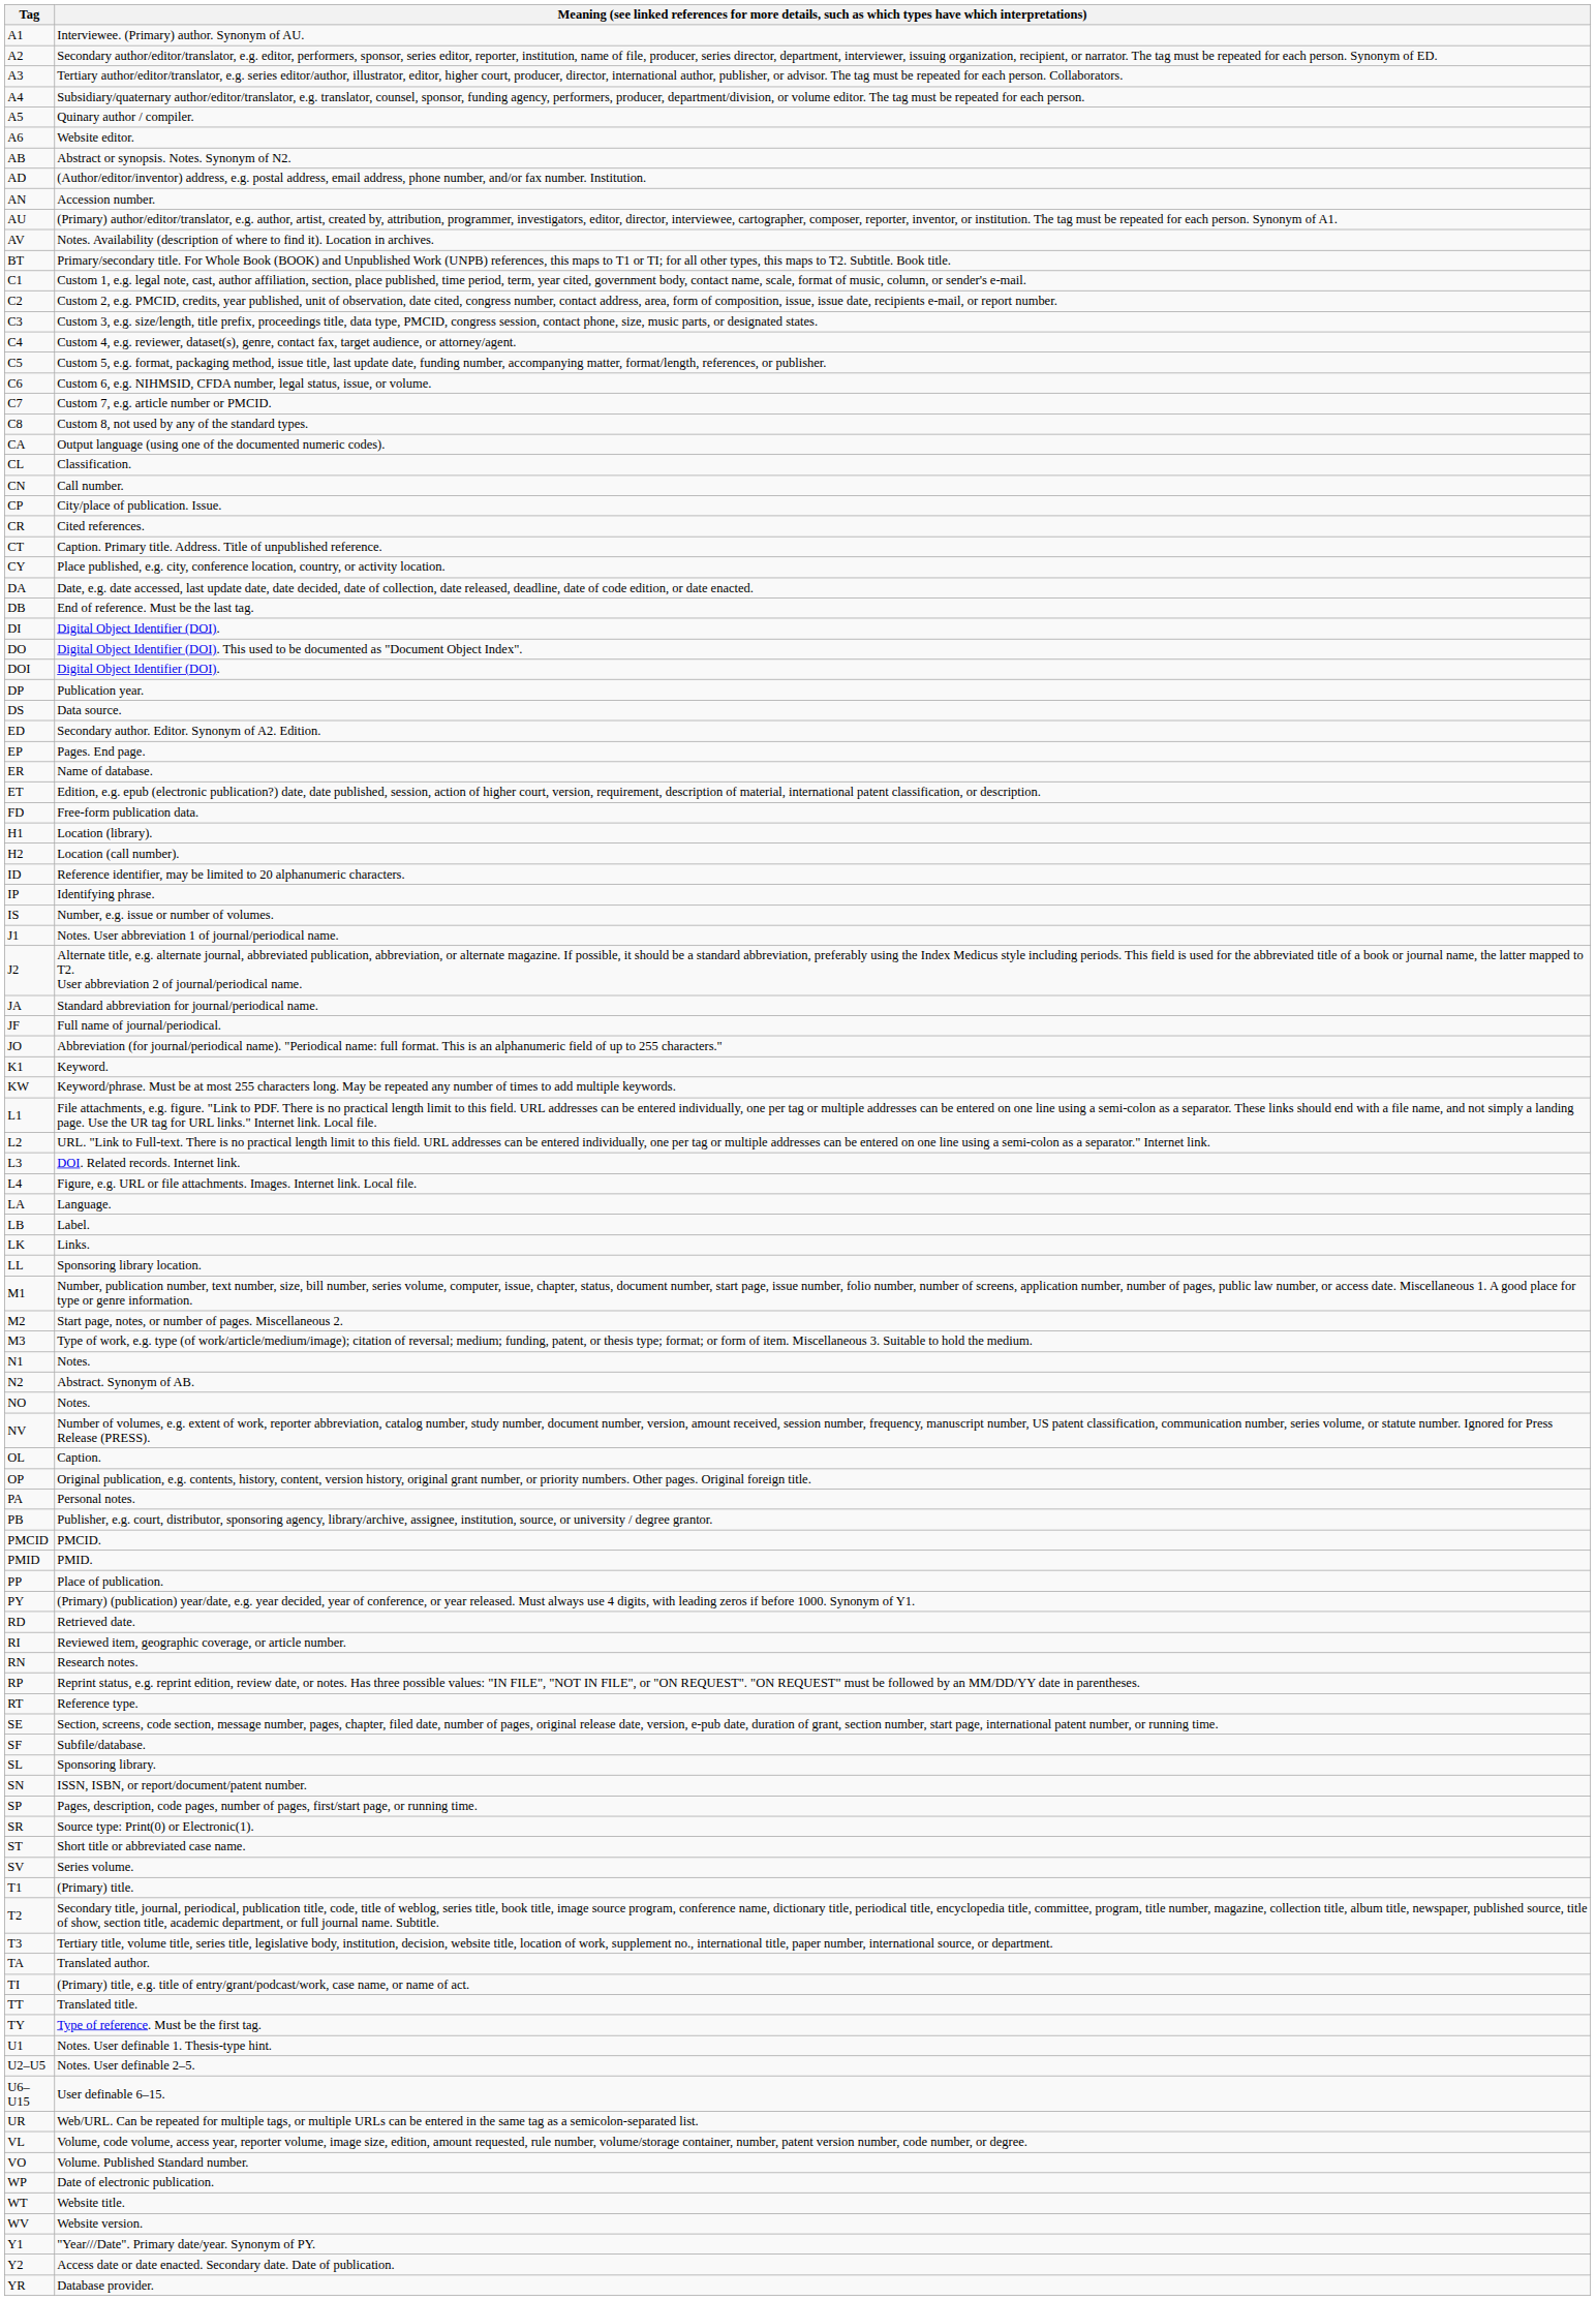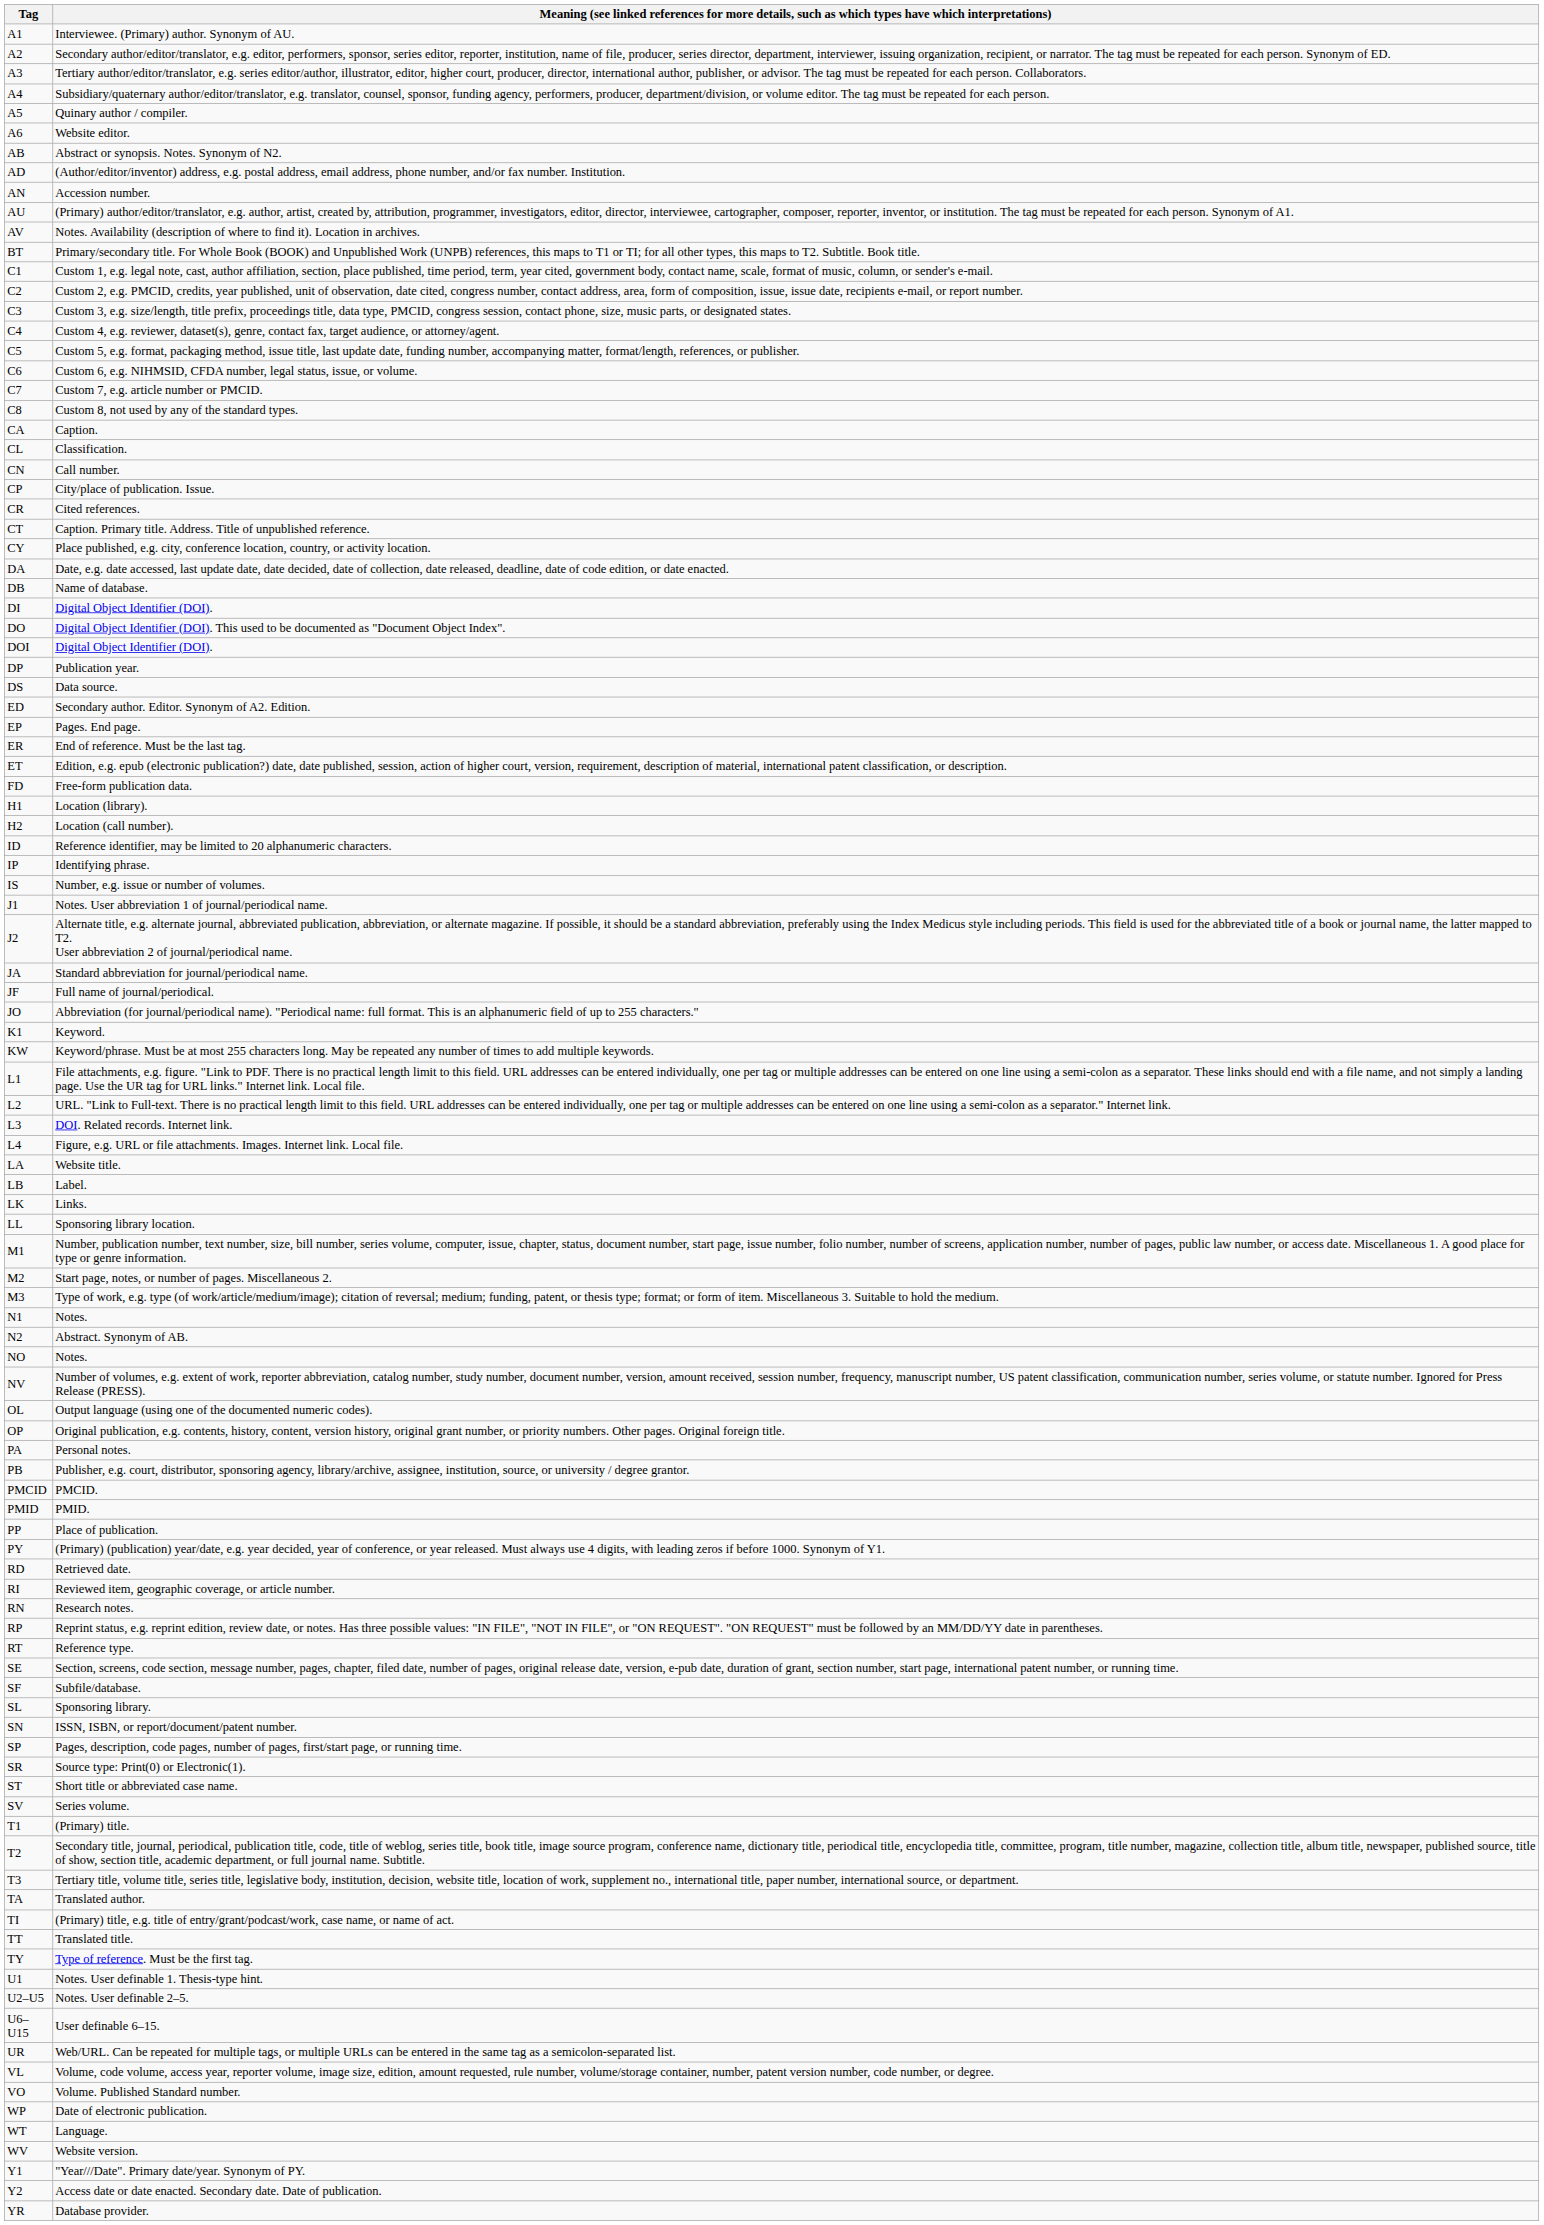CA | column 2: Output language (using one of the documented numeric codes). -> Caption.
DB | column 2: End of reference. Must be the last tag. -> Name of database.
ER | column 2: Name of database. -> End of reference. Must be the last tag.
LA | column 2: Language. -> Website title.
OL | column 2: Caption. -> Output language (using one of the documented numeric codes).
WT | column 2: Website title. -> Language.
